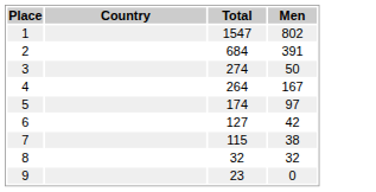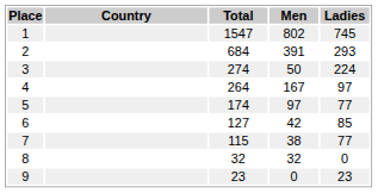+ column: Ladies | 745 | 293 | 224 | 97 | 77 | 85 | 77 | 0 | 23
